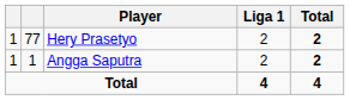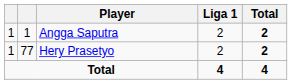rows swapped: Angga Saputra <-> Hery Prasetyo
